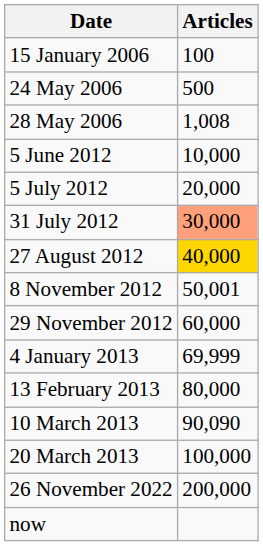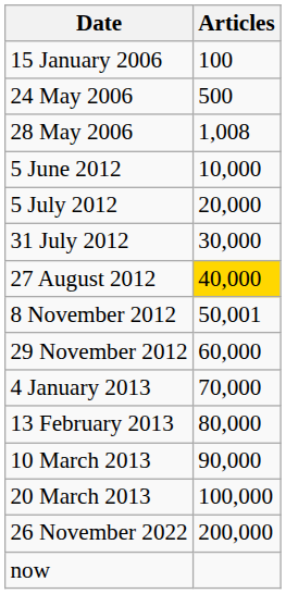31 July 2012 | Articles: lightsalmon background -> no background
4 January 2013 | Articles: 69,999 -> 70,000
10 March 2013 | Articles: 90,090 -> 90,000
